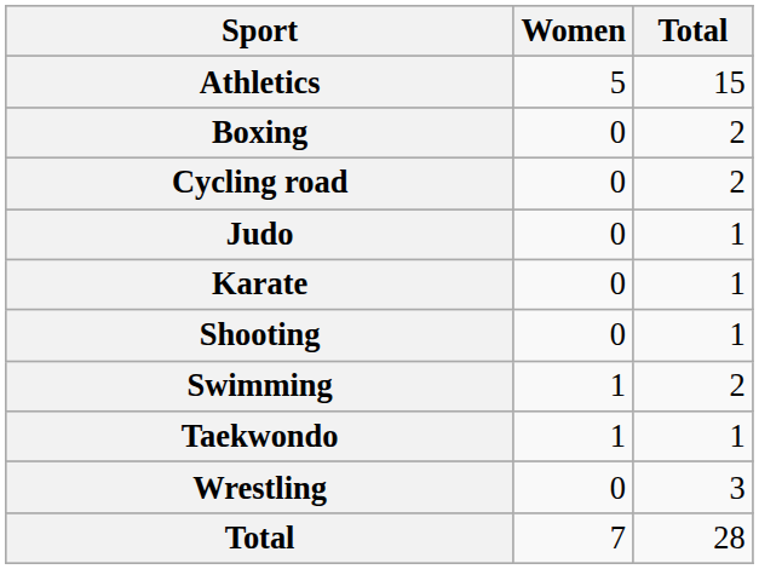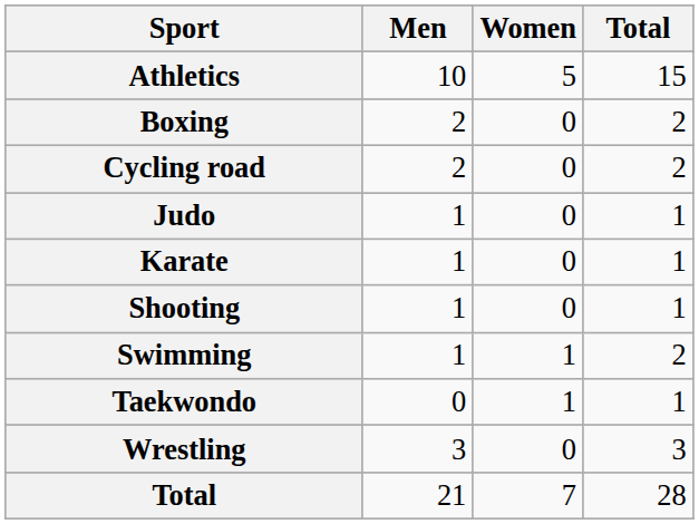+ column: Men | 10 | 2 | 2 | 1 | 1 | 1 | 1 | 0 | 3 | 21
